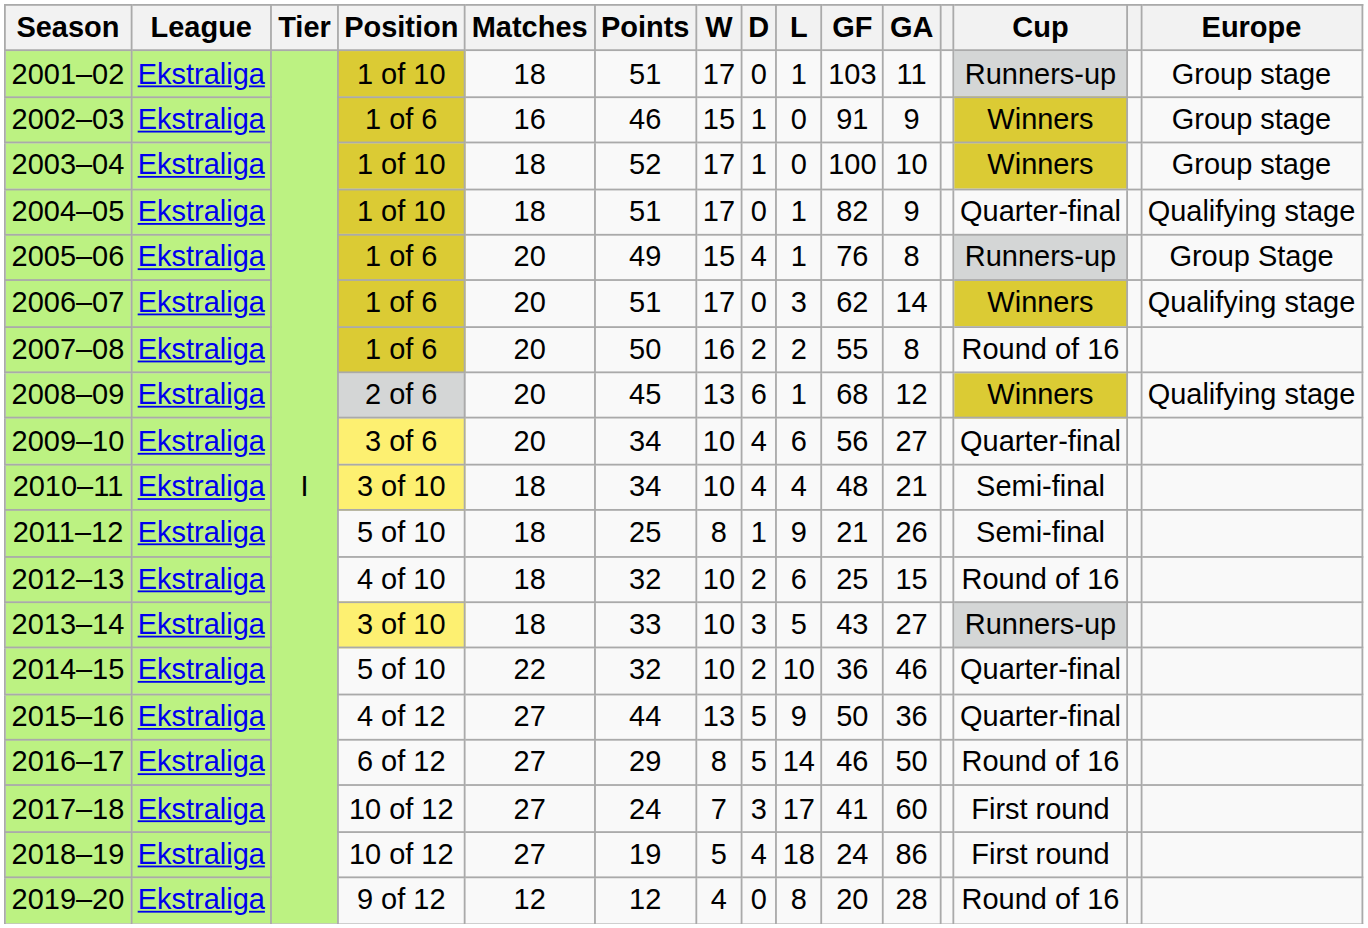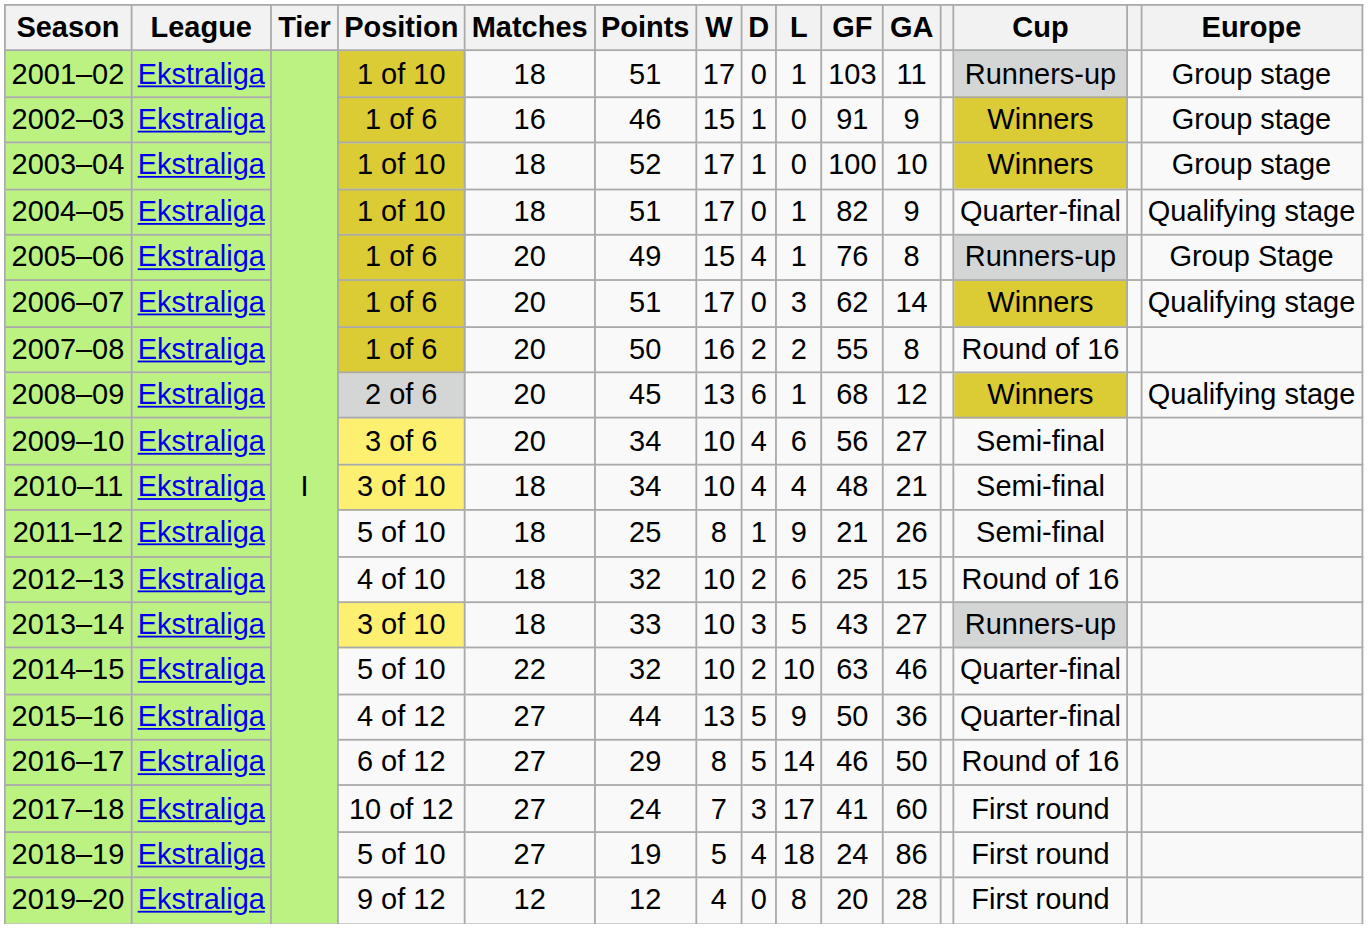2009–10 | Cup: Quarter-final -> Semi-final
2014–15 | GF: 36 -> 63
2018–19 | Position: 10 of 12 -> 5 of 10
2019–20 | Cup: Round of 16 -> First round
